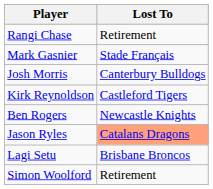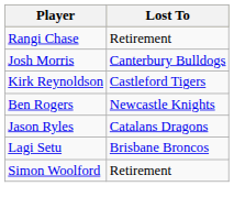- row: Mark Gasnier | Stade Français
Jason Ryles | Lost To: lightsalmon background -> no background
